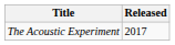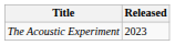The Acoustic Experiment | Released: 2017 -> 2023
